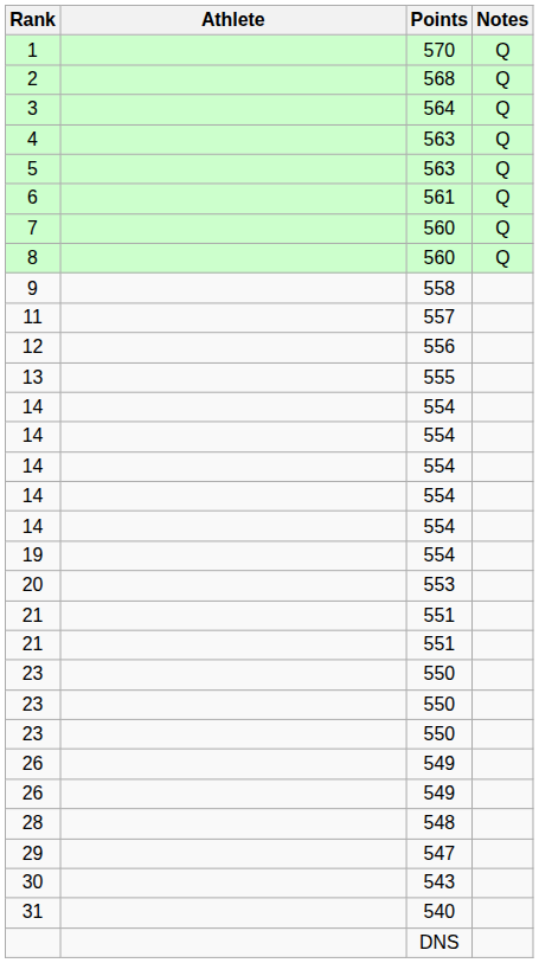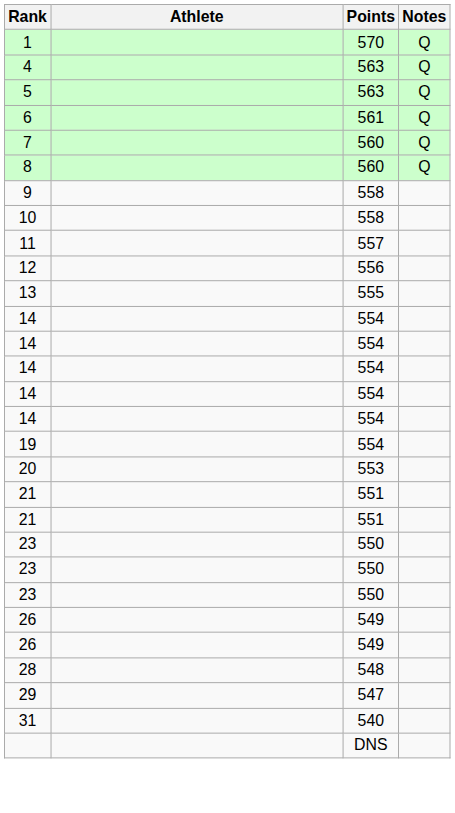- row: 2 | 568 | Q
- row: 3 | 564 | Q
+ row: 10 | 558
- row: 30 | 543
